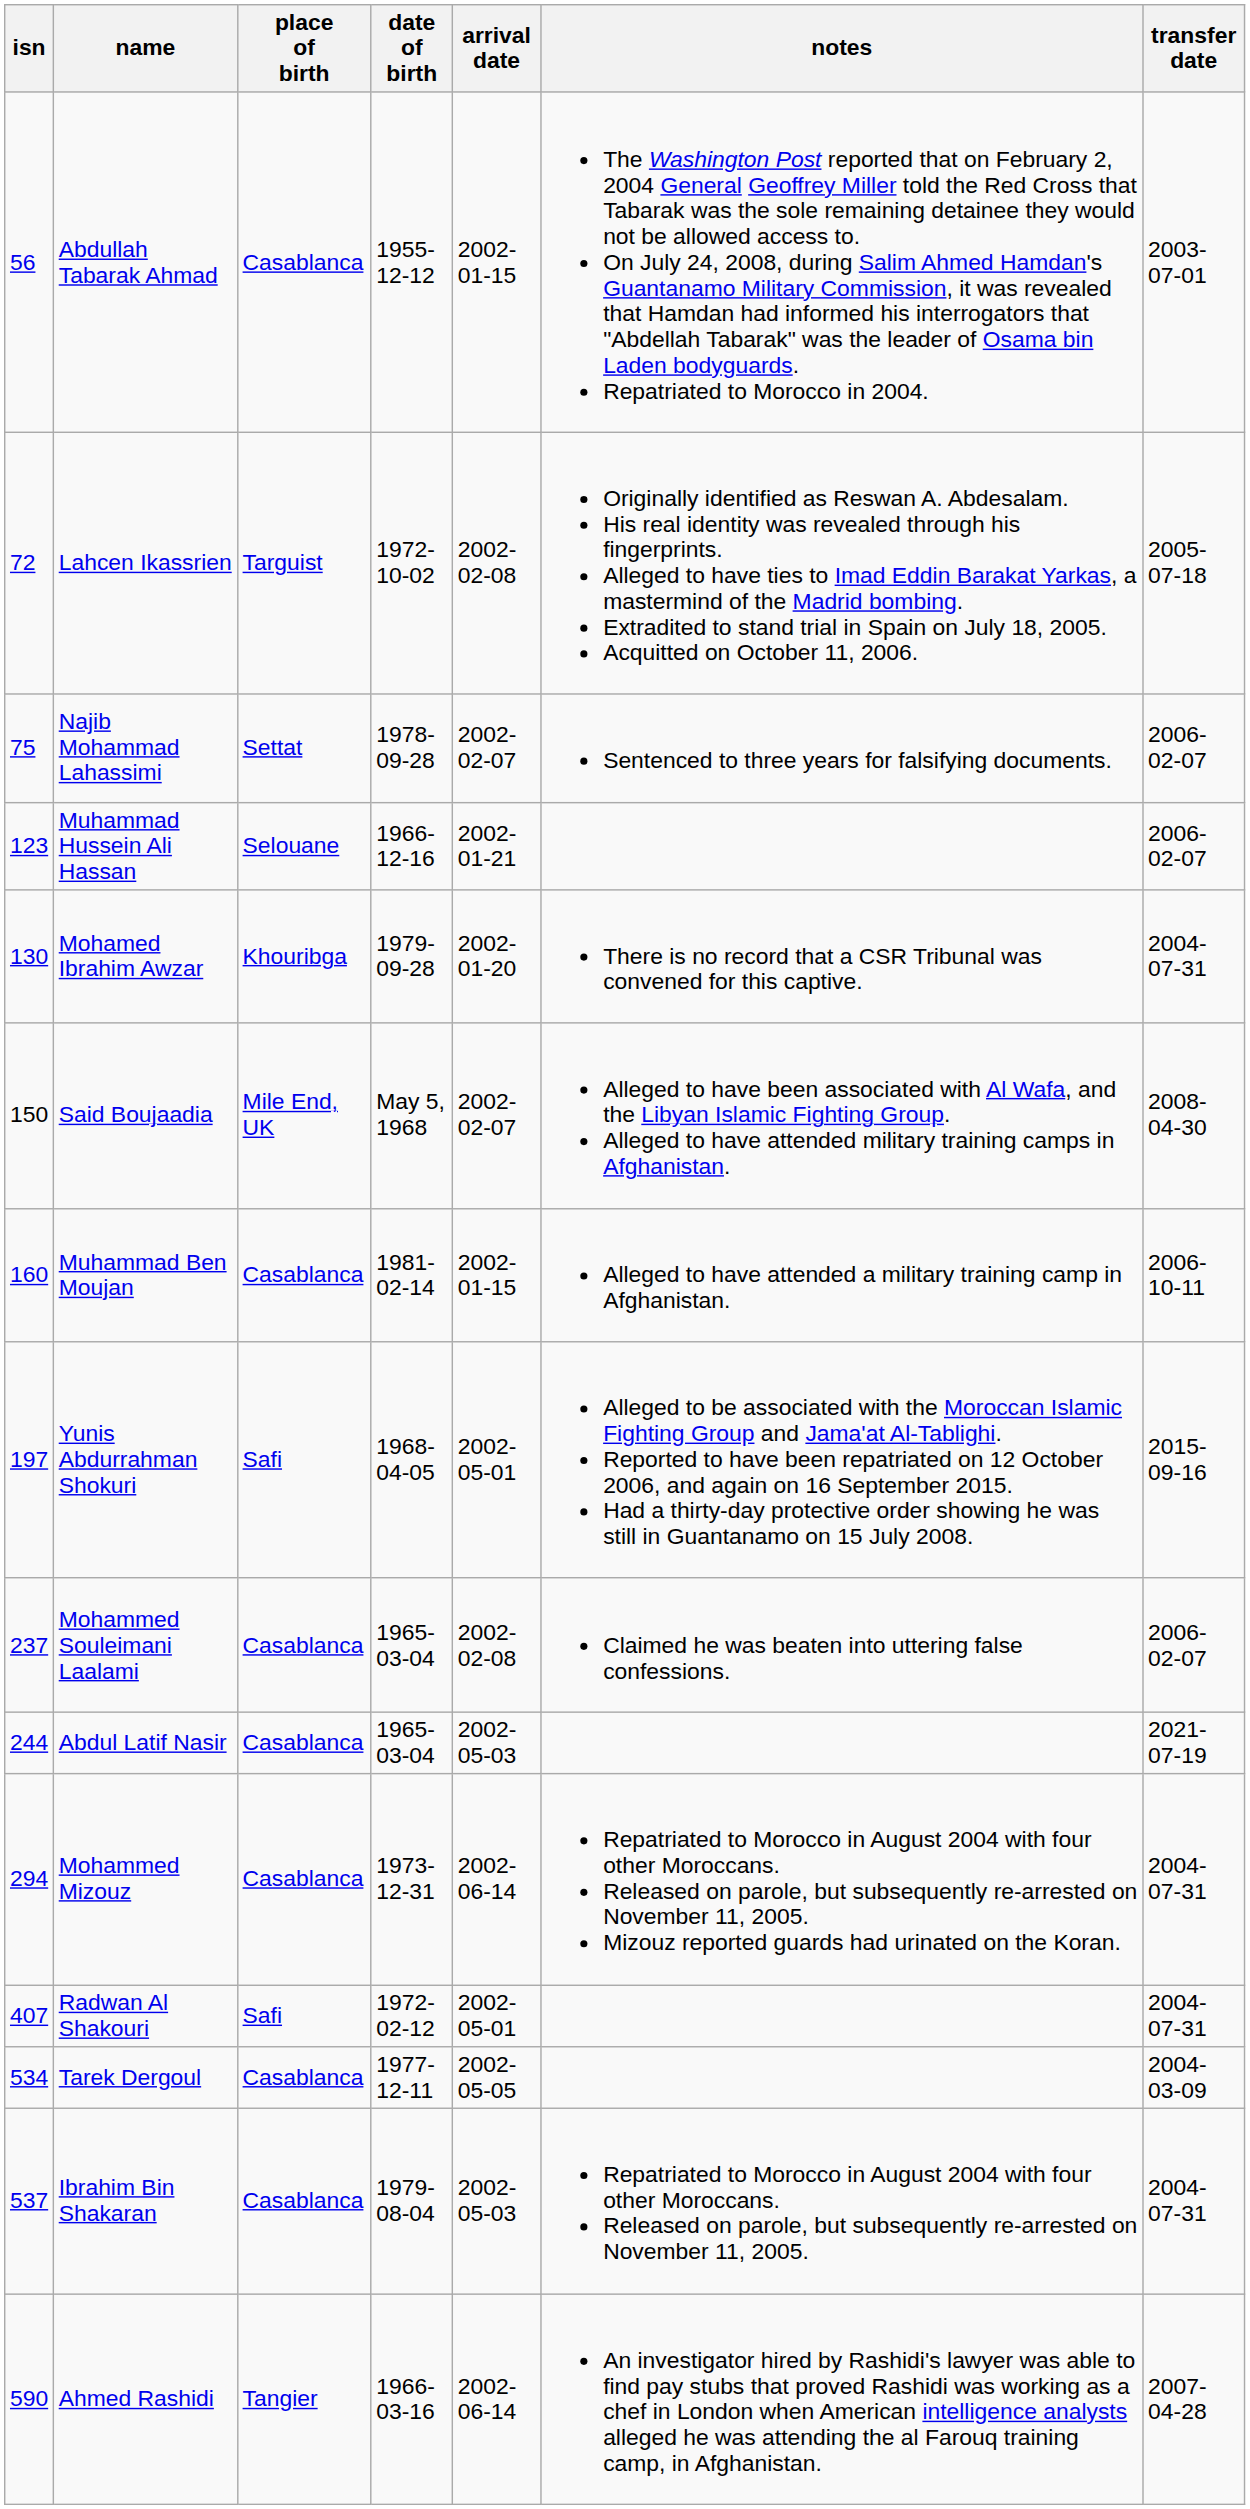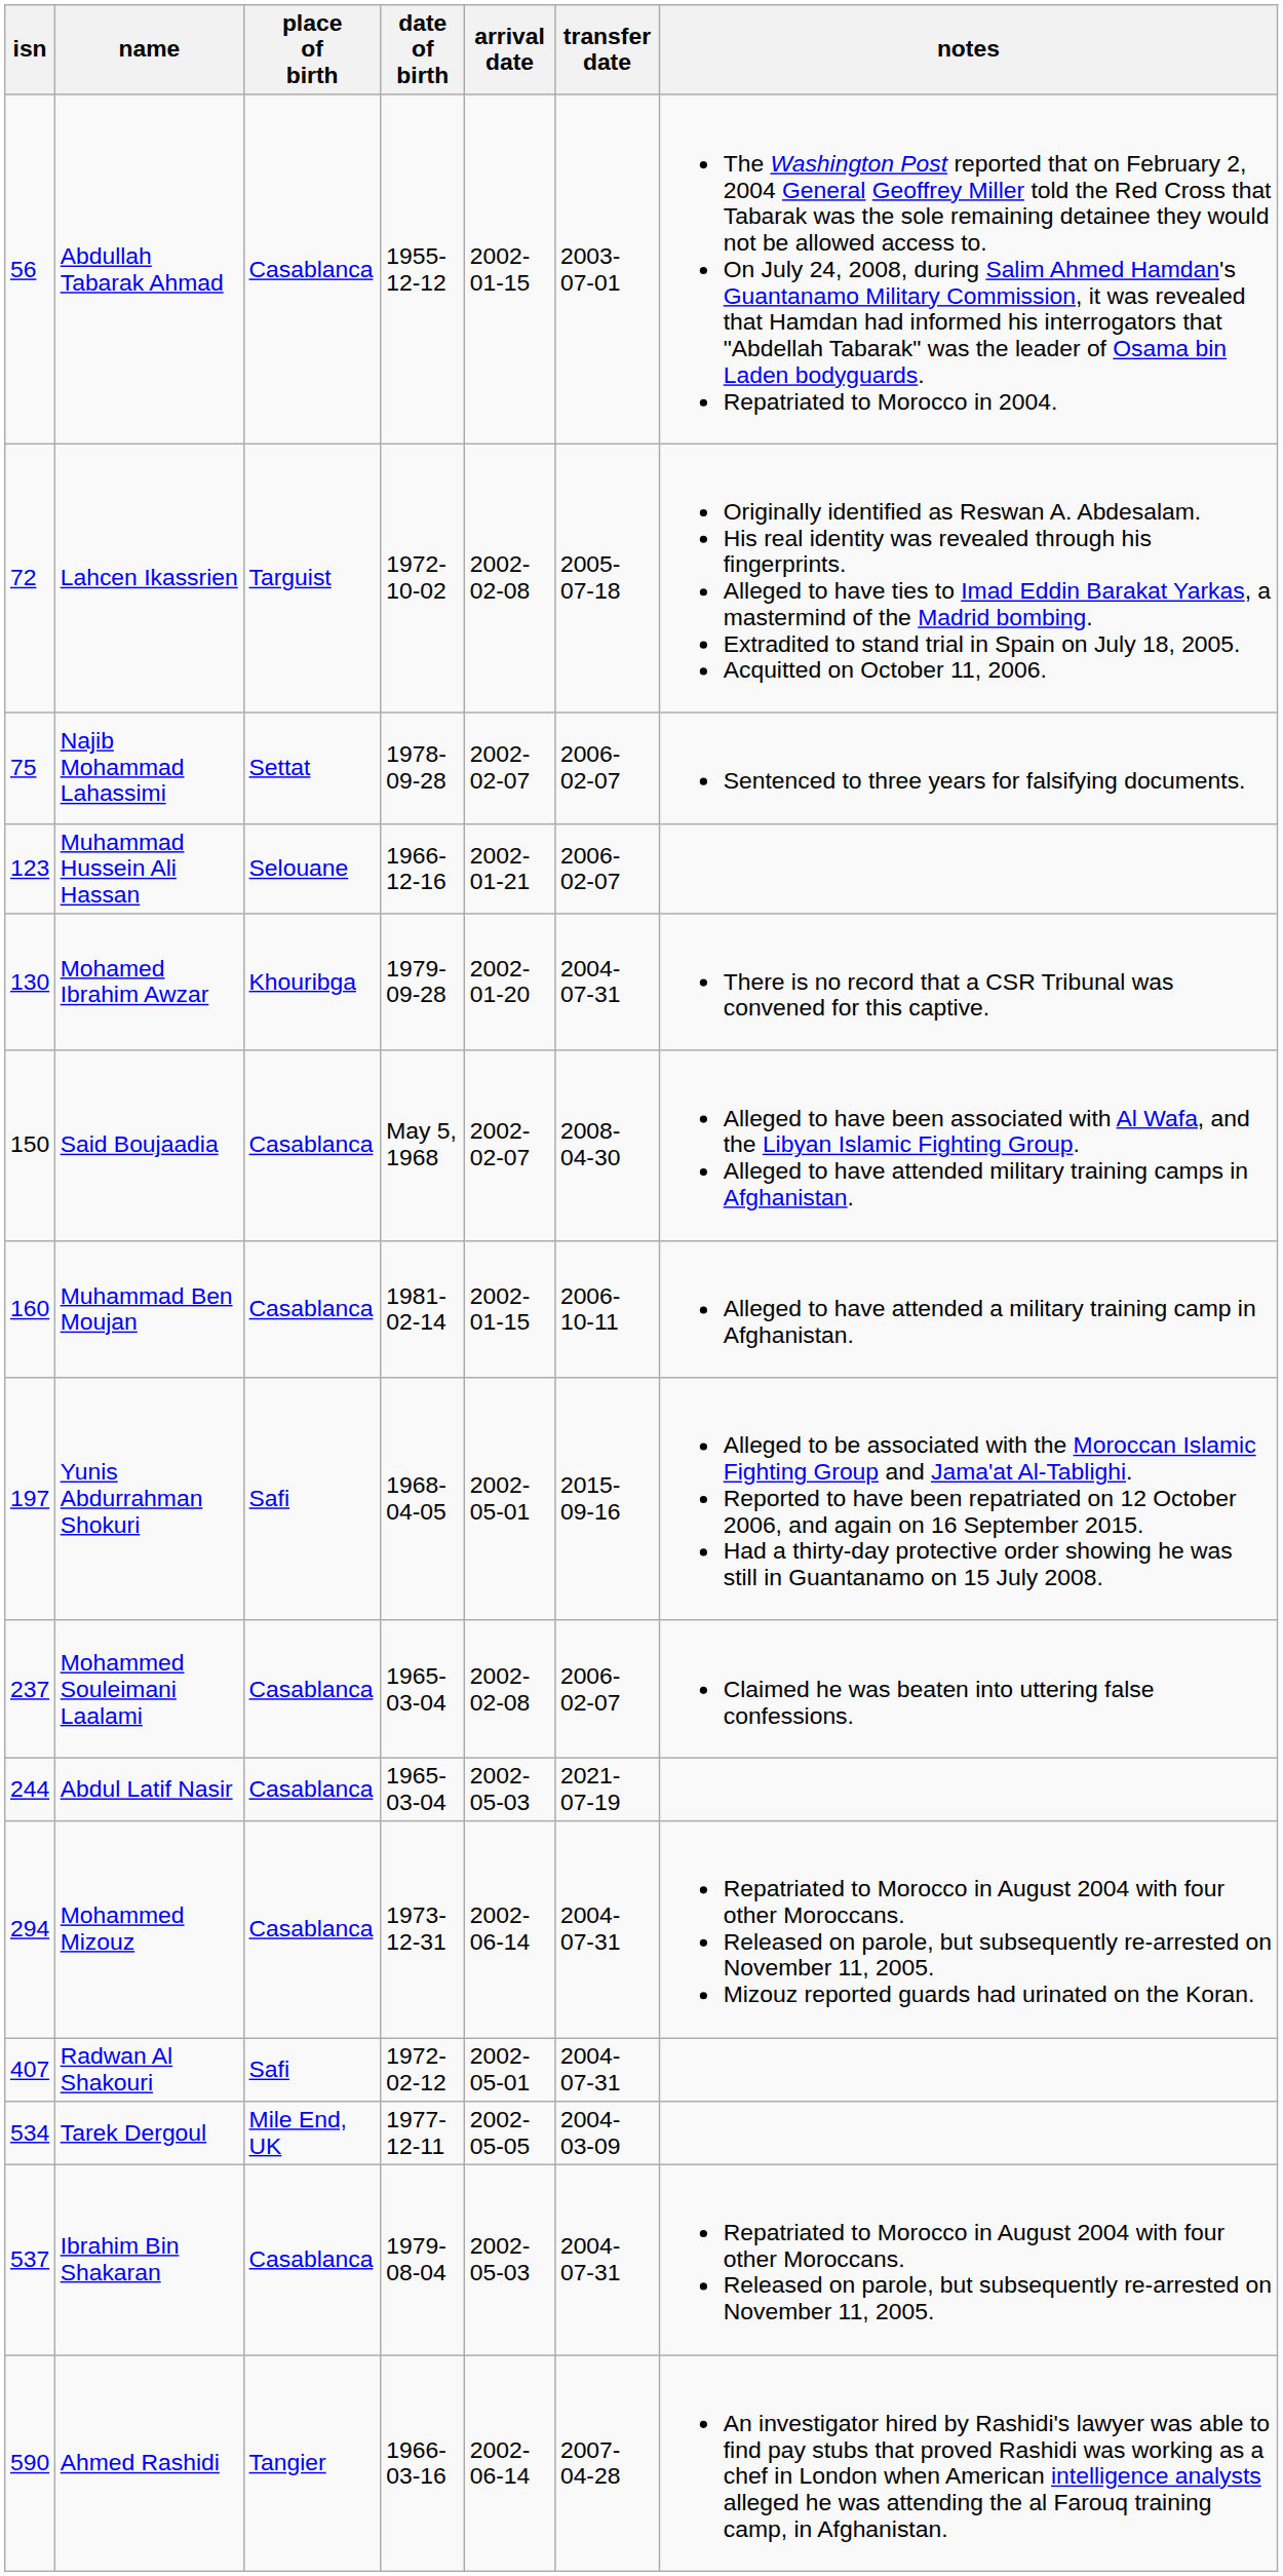columns swapped: transfer date <-> notes
Said Boujaadia | place of birth: Mile End, UK -> Casablanca
Tarek Dergoul | place of birth: Casablanca -> Mile End, UK
